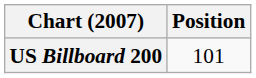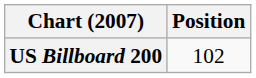US Billboard 200 | Position: 101 -> 102
